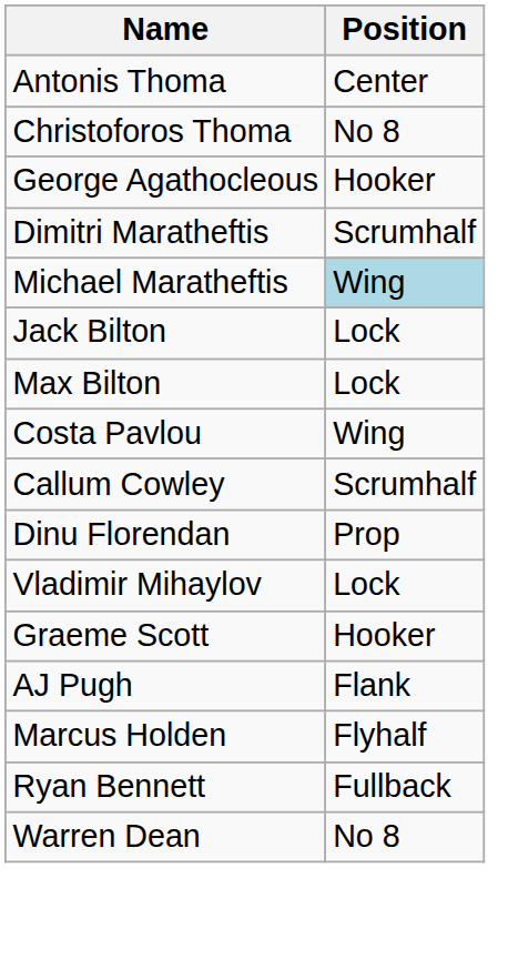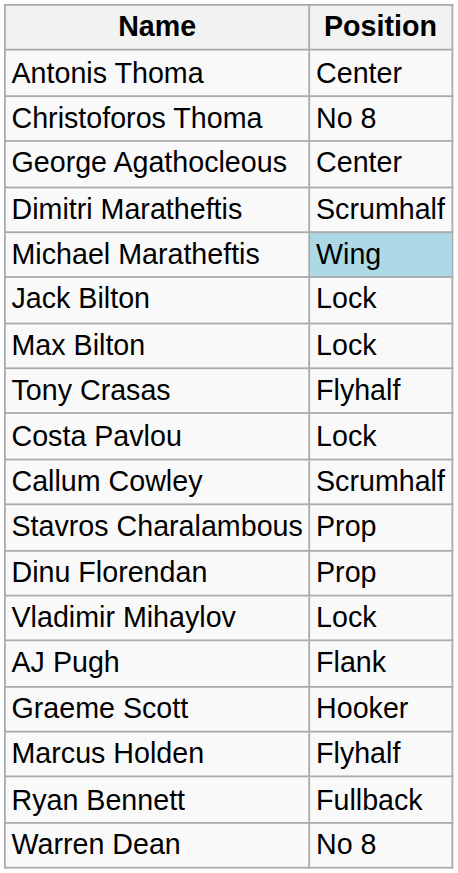George Agathocleous | Position: Hooker -> Center
+ row: Tony Crasas | Flyhalf
Costa Pavlou | Position: Wing -> Lock
+ row: Stavros Charalambous | Prop
rows swapped: Graeme Scott <-> AJ Pugh
